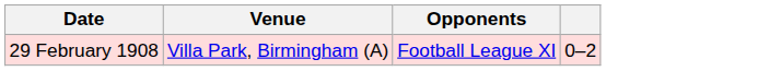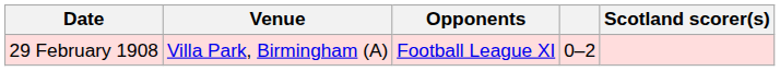+ column: Scotland scorer(s)
